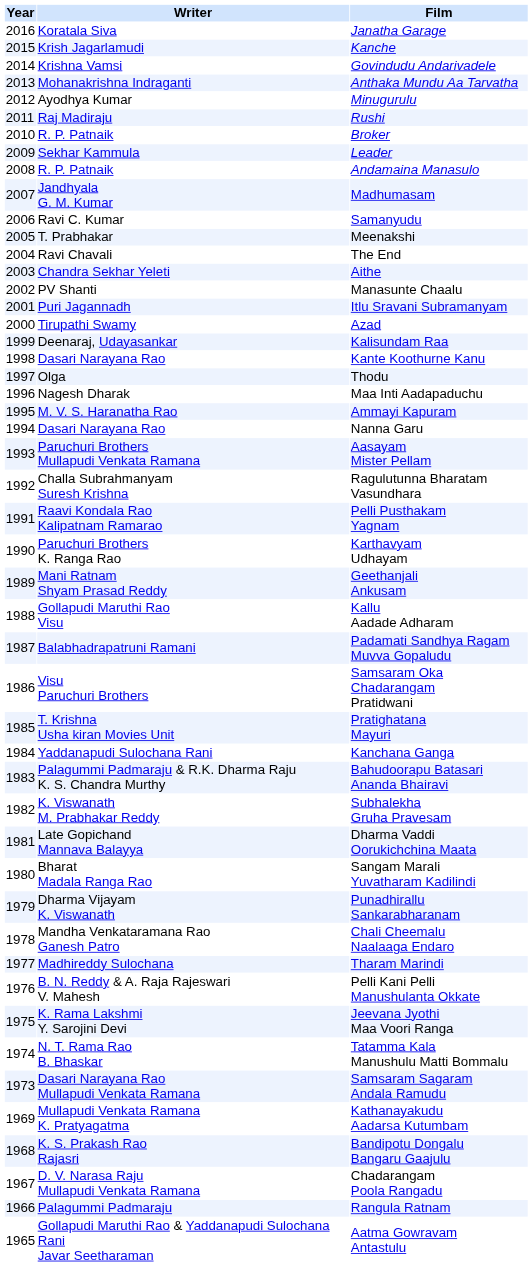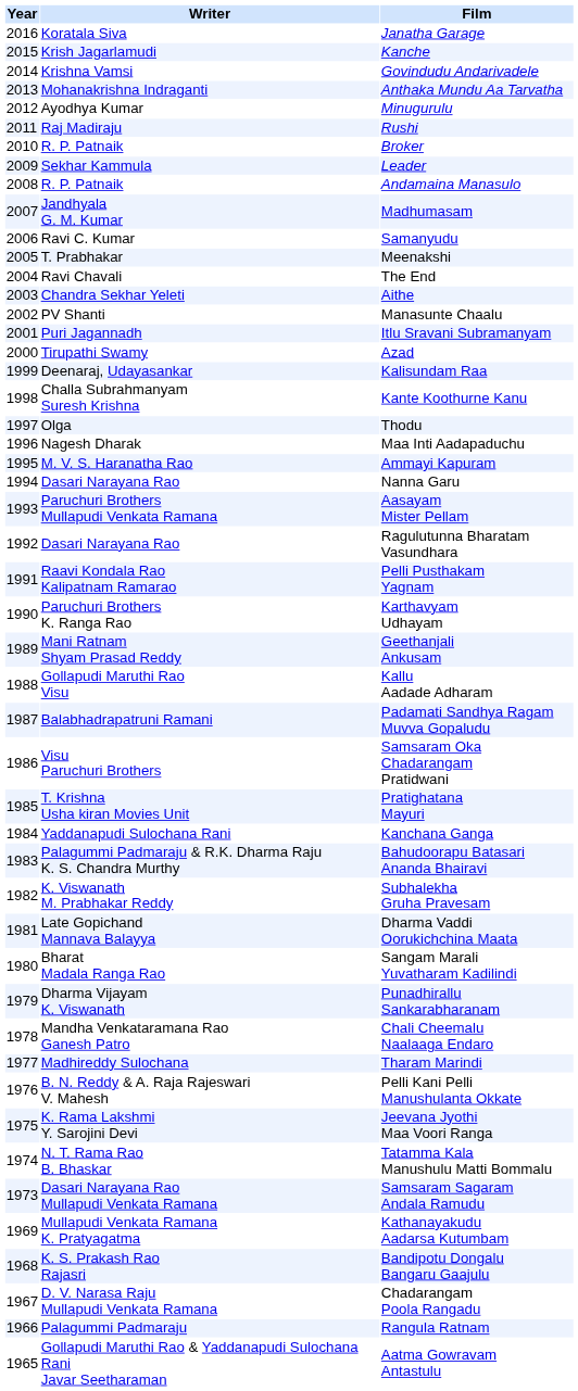Kante Koothurne Kanu | Writer: Dasari Narayana Rao -> Challa Subrahmanyam Suresh Krishna
Ragulutunna Bharatam Vasundhara | Writer: Challa Subrahmanyam Suresh Krishna -> Dasari Narayana Rao
